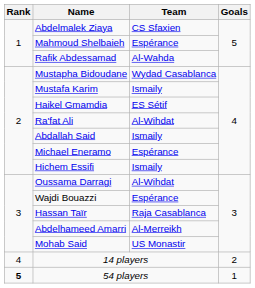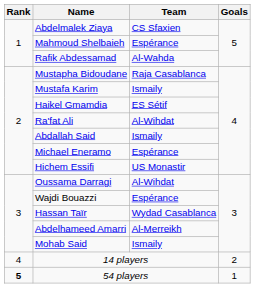Mustapha Bidoudane | Team: Wydad Casablanca -> Raja Casablanca
Hichem Essifi | Team: Ismaily -> US Monastir
Hassan Taïr | Team: Raja Casablanca -> Wydad Casablanca
Mohab Said | Team: US Monastir -> Ismaily
